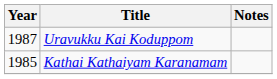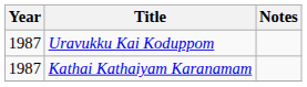Kathai Kathaiyam Karanamam | Year: 1985 -> 1987
